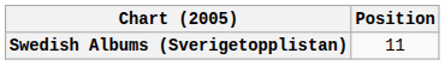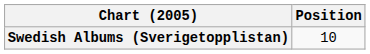Swedish Albums (Sverigetopplistan) | Position: 11 -> 10
